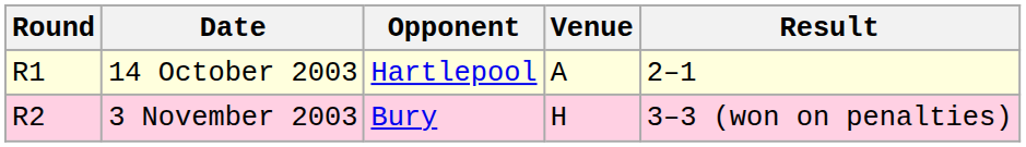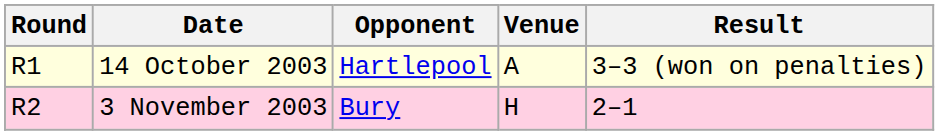14 October 2003 | Result: 2–1 -> 3–3 (won on penalties)
3 November 2003 | Result: 3–3 (won on penalties) -> 2–1
